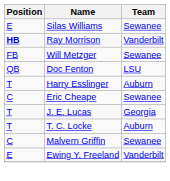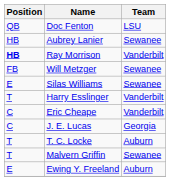rows swapped: Doc Fenton <-> Silas Williams
+ row: HB | Aubrey Lanier | Sewanee
Harry Esslinger | Team: Auburn -> Vanderbilt
Eric Cheape | Team: Sewanee -> Vanderbilt
J. E. Lucas | Position: T -> C
Malvern Griffin | Position: C -> T
Ewing Y. Freeland | Team: Vanderbilt -> Auburn
